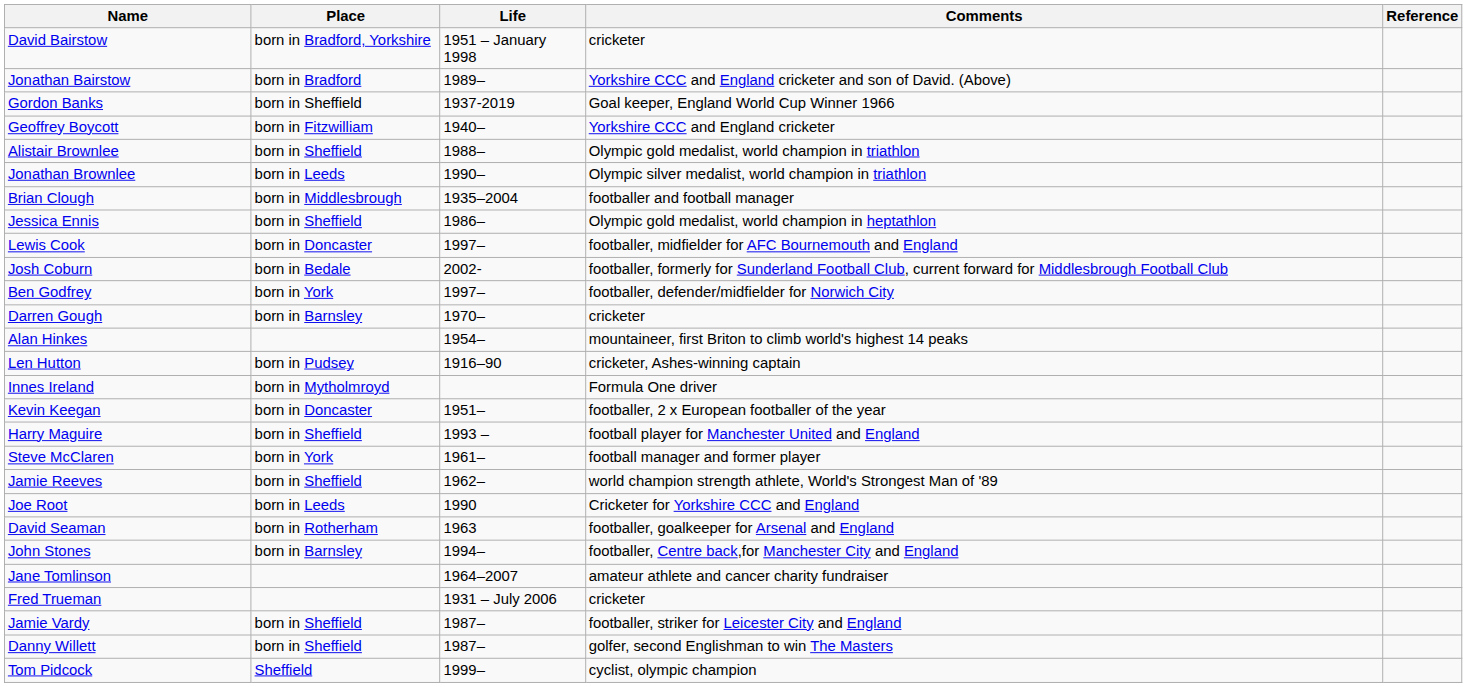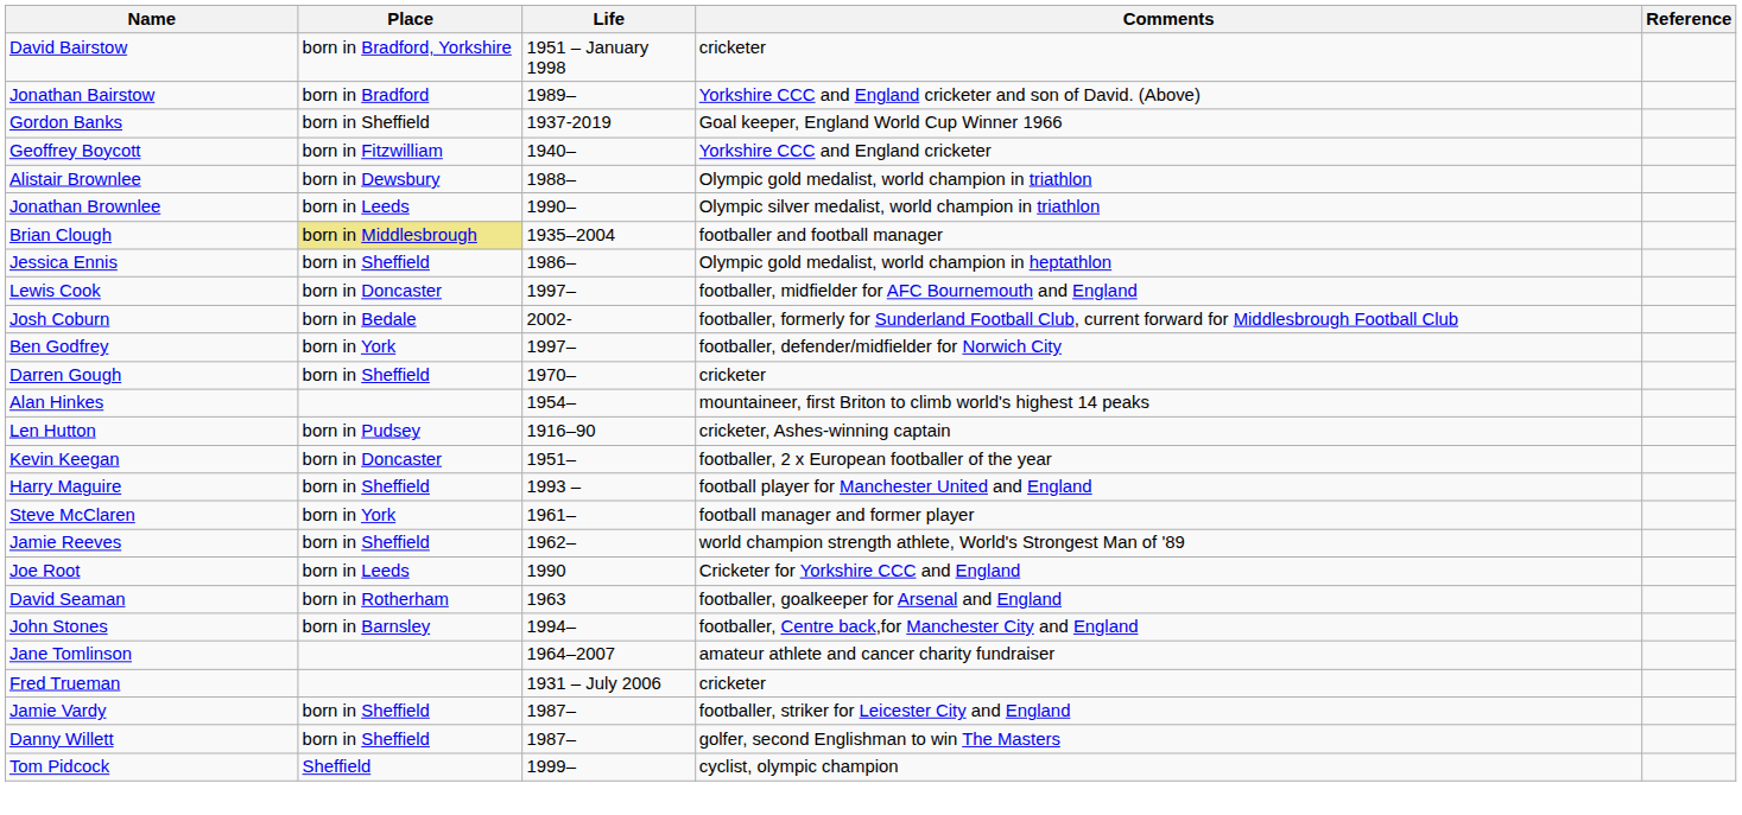Alistair Brownlee | Place: born in Sheffield -> born in Dewsbury
Brian Clough | Place: no background -> khaki background
Darren Gough | Place: born in Barnsley -> born in Sheffield
- row: Innes Ireland | born in Mytholmroyd | Formula One driver
